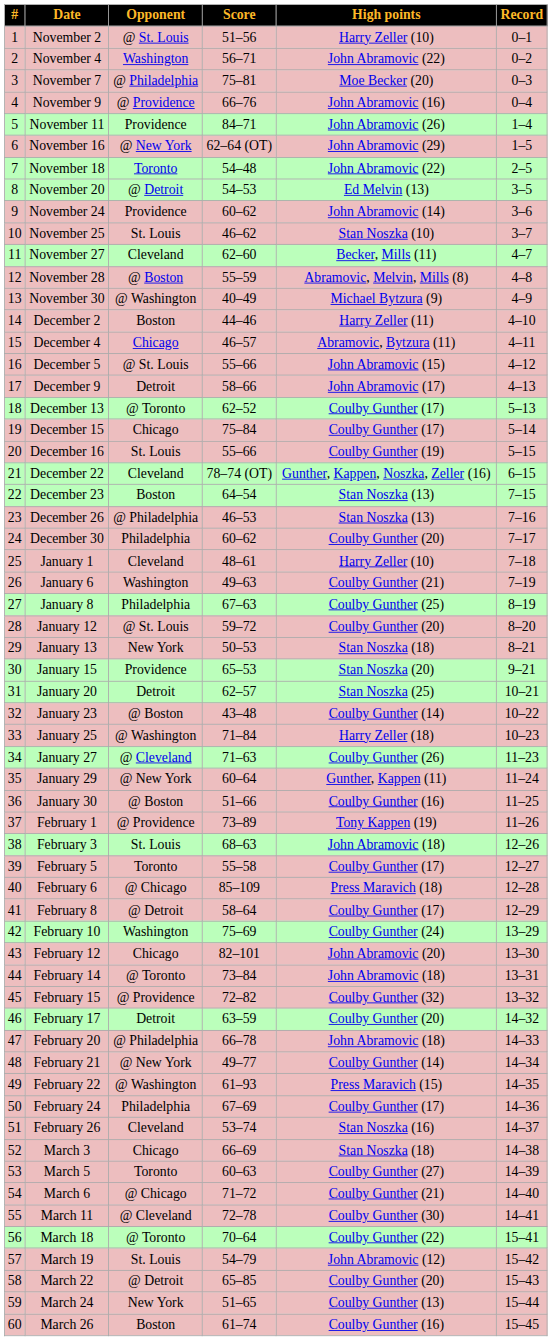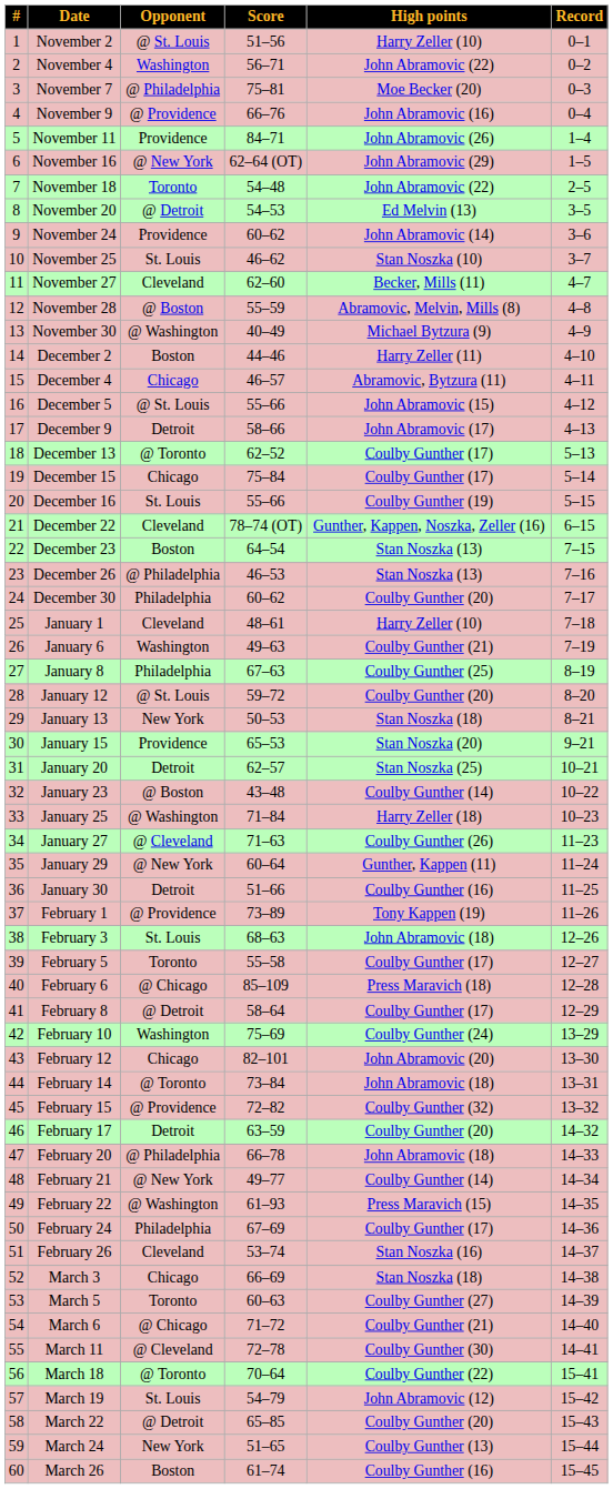January 30 | Opponent: @ Boston -> Detroit
